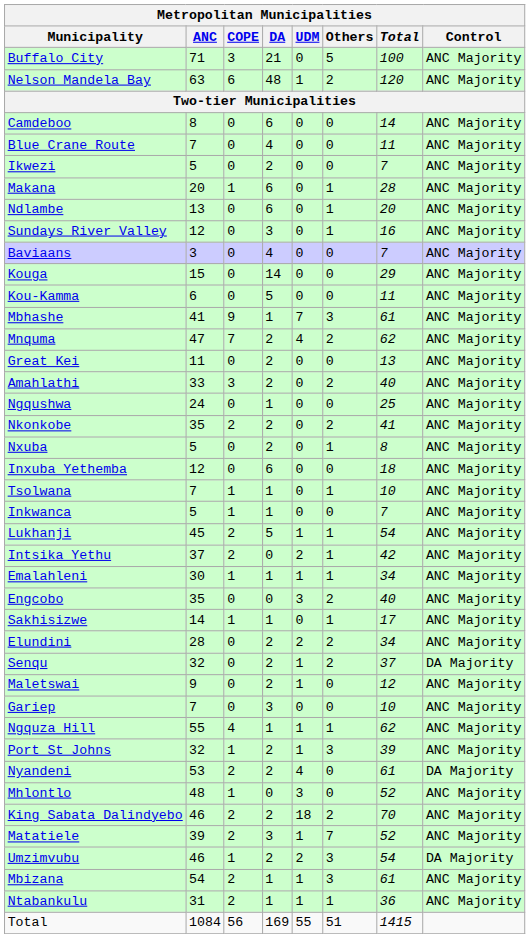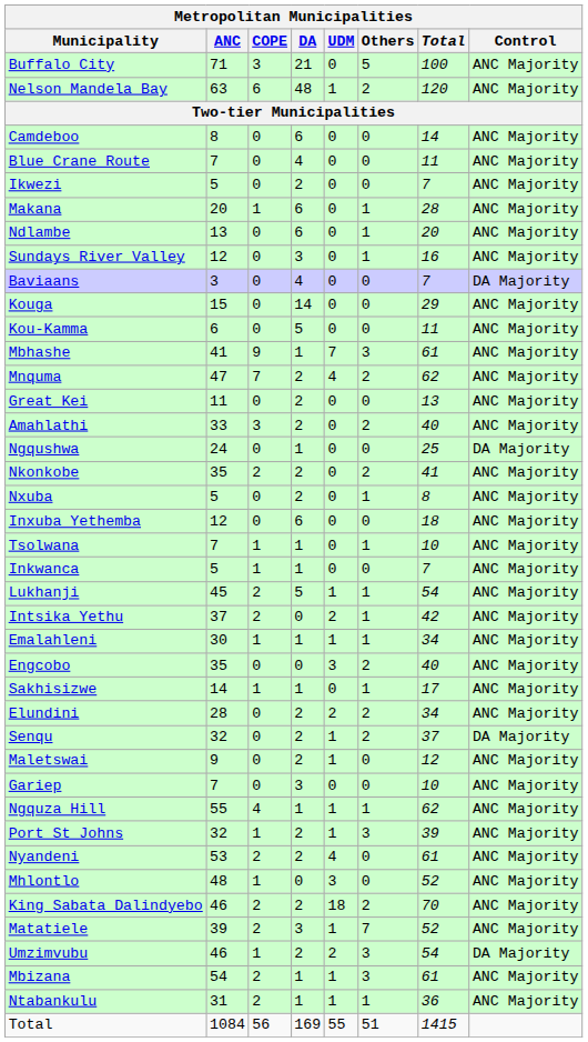Baviaans | Control: ANC Majority -> DA Majority
Ngqushwa | Control: ANC Majority -> DA Majority
Nyandeni | Control: DA Majority -> ANC Majority
